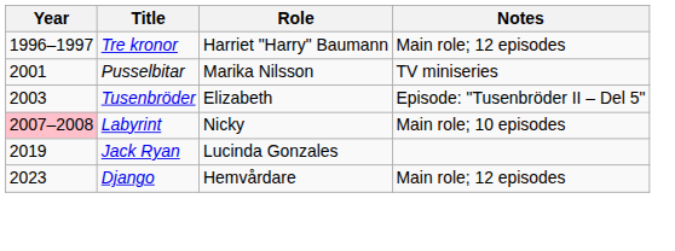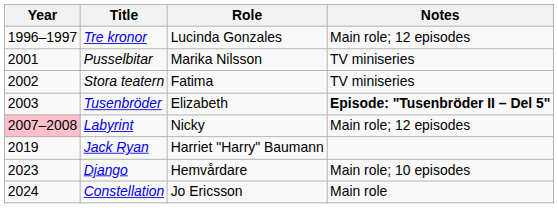Tre kronor | Role: Harriet "Harry" Baumann -> Lucinda Gonzales
+ row: 2002 | Stora teatern | Fatima | TV miniseries
Tusenbröder | Notes: normal -> bold
Labyrint | Notes: Main role; 10 episodes -> Main role; 12 episodes
Jack Ryan | Role: Lucinda Gonzales -> Harriet "Harry" Baumann
Django | Notes: Main role; 12 episodes -> Main role; 10 episodes
+ row: 2024 | Constellation | Jo Ericsson | Main role
